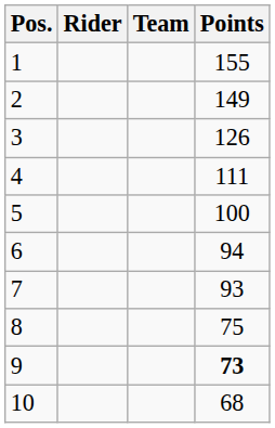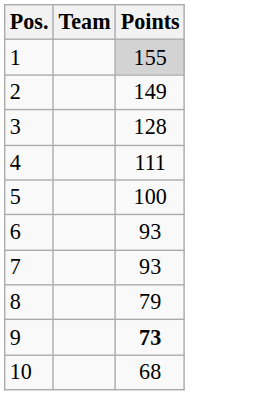- column: Rider
1 | Points: no background -> lightgrey background
3 | Points: 126 -> 128
6 | Points: 94 -> 93
8 | Points: 75 -> 79
